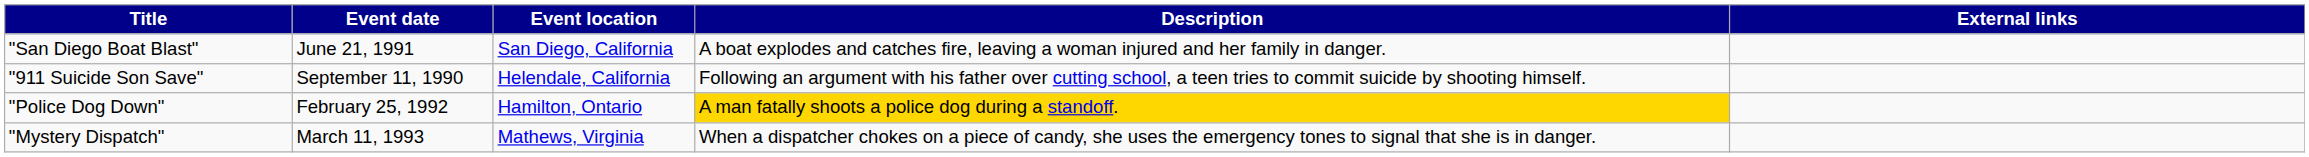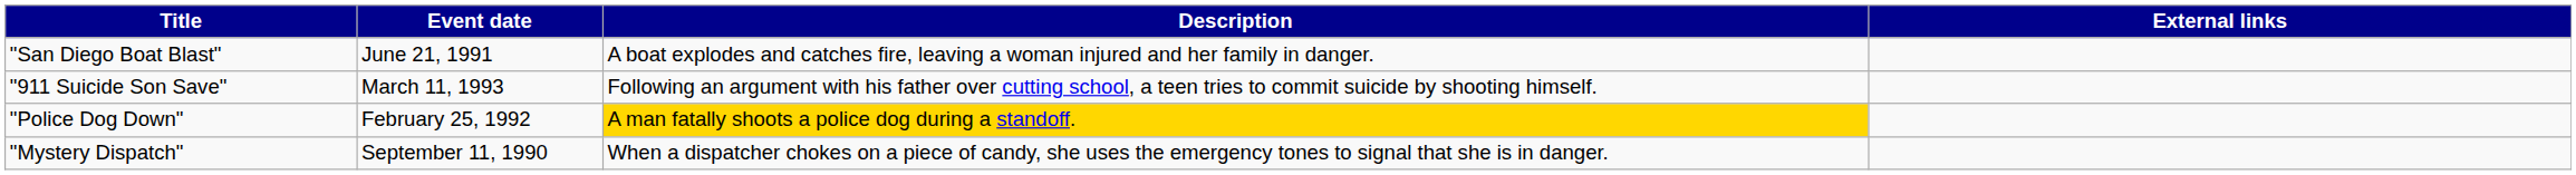- column: Event location | San Diego, California | Helendale, California | Hamilton, Ontario | Mathews, Virginia
"911 Suicide Son Save" | Event date: September 11, 1990 -> March 11, 1993
"Mystery Dispatch" | Event date: March 11, 1993 -> September 11, 1990
